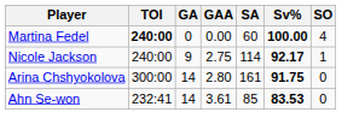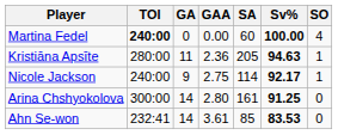+ row: Kristiāna Apsīte | 280:00 | 11 | 2.36 | 205 | 94.63 | 1
Arina Chshyokolova | Sv%: 91.75 -> 91.25
